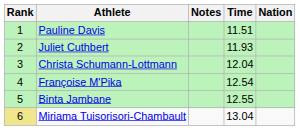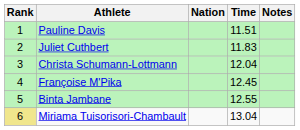columns swapped: Nation <-> Notes
Juliet Cuthbert | Time: 11.93 -> 11.83
Françoise M'Pika | Time: 12.54 -> 12.45
